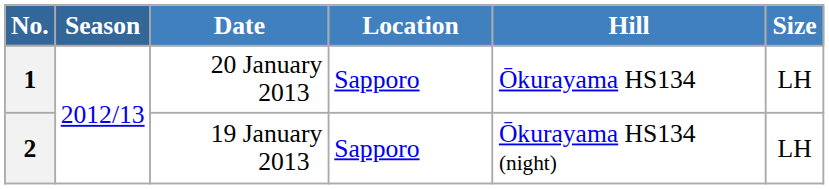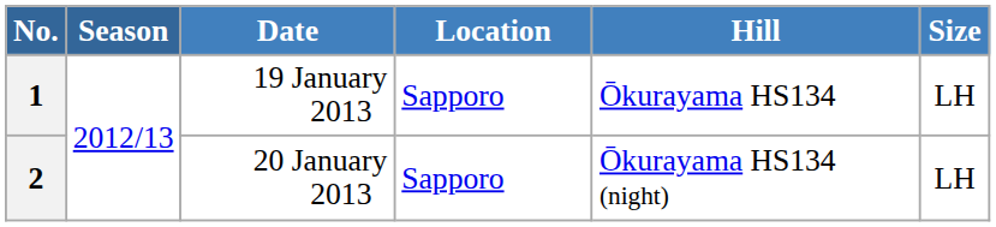1 | Date: 20 January 2013 -> 19 January 2013
2 | Date: 19 January 2013 -> 20 January 2013
